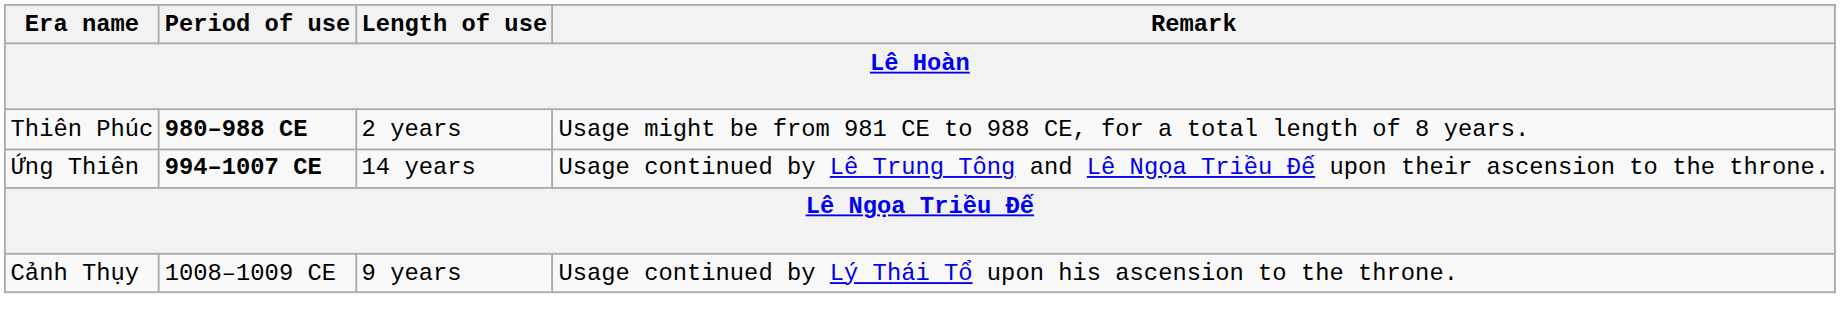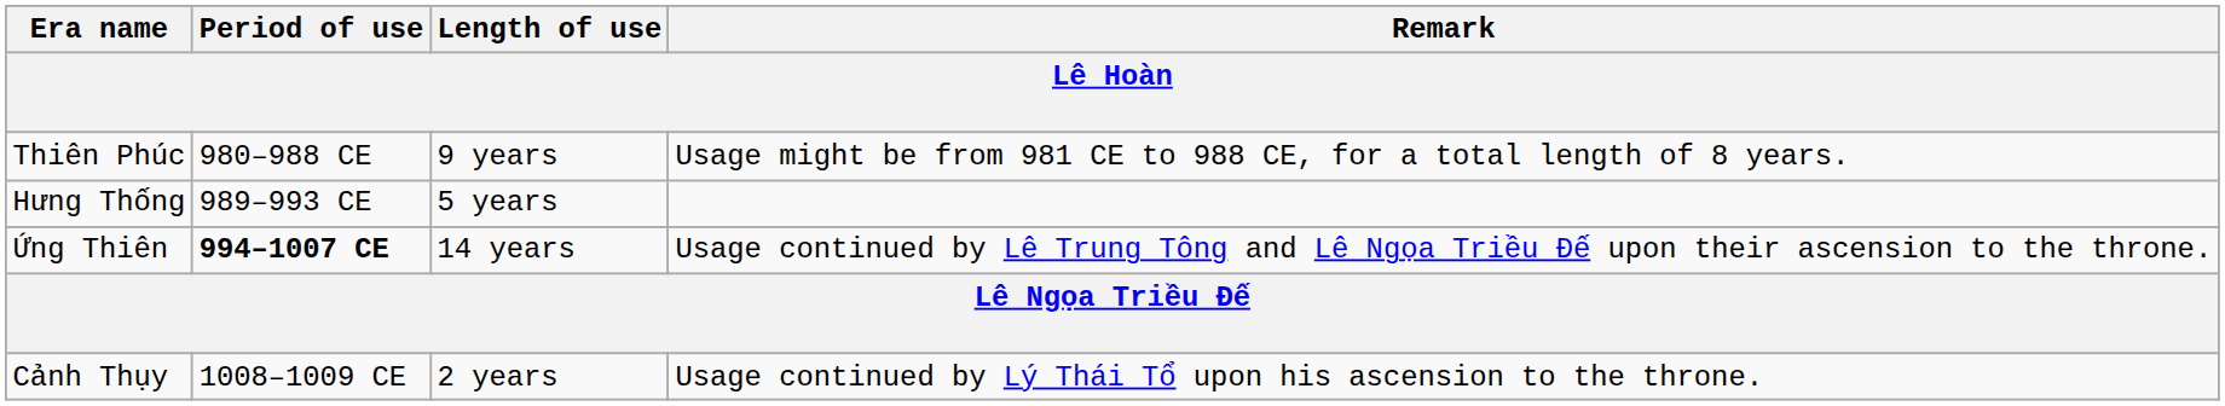Thiên Phúc | Period of use: bold -> normal
Thiên Phúc | Length of use: 2 years -> 9 years
+ row: Hưng Thống | 989–993 CE | 5 years
Cảnh Thụy | Length of use: 9 years -> 2 years
